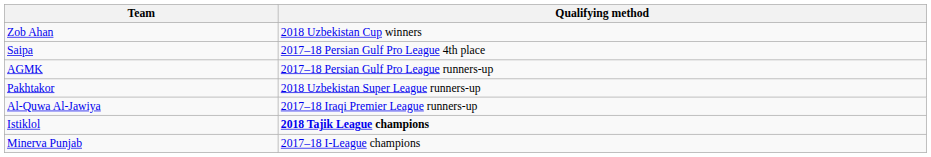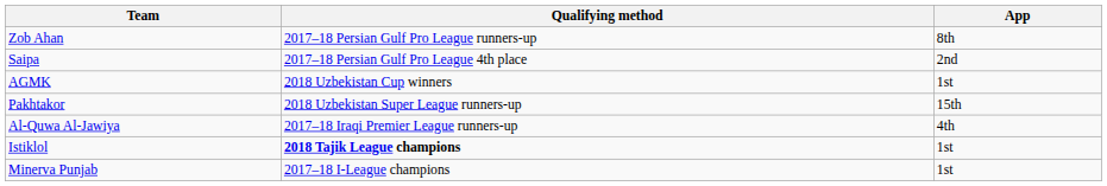+ column: App | 8th | 2nd | 1st | 15th | 4th | 1st | 1st
Zob Ahan | Qualifying method: 2018 Uzbekistan Cup winners -> 2017–18 Persian Gulf Pro League runners-up
AGMK | Qualifying method: 2017–18 Persian Gulf Pro League runners-up -> 2018 Uzbekistan Cup winners
